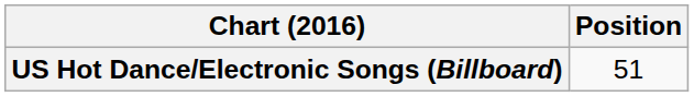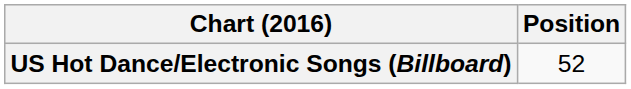US Hot Dance/Electronic Songs (Billboard) | Position: 51 -> 52
